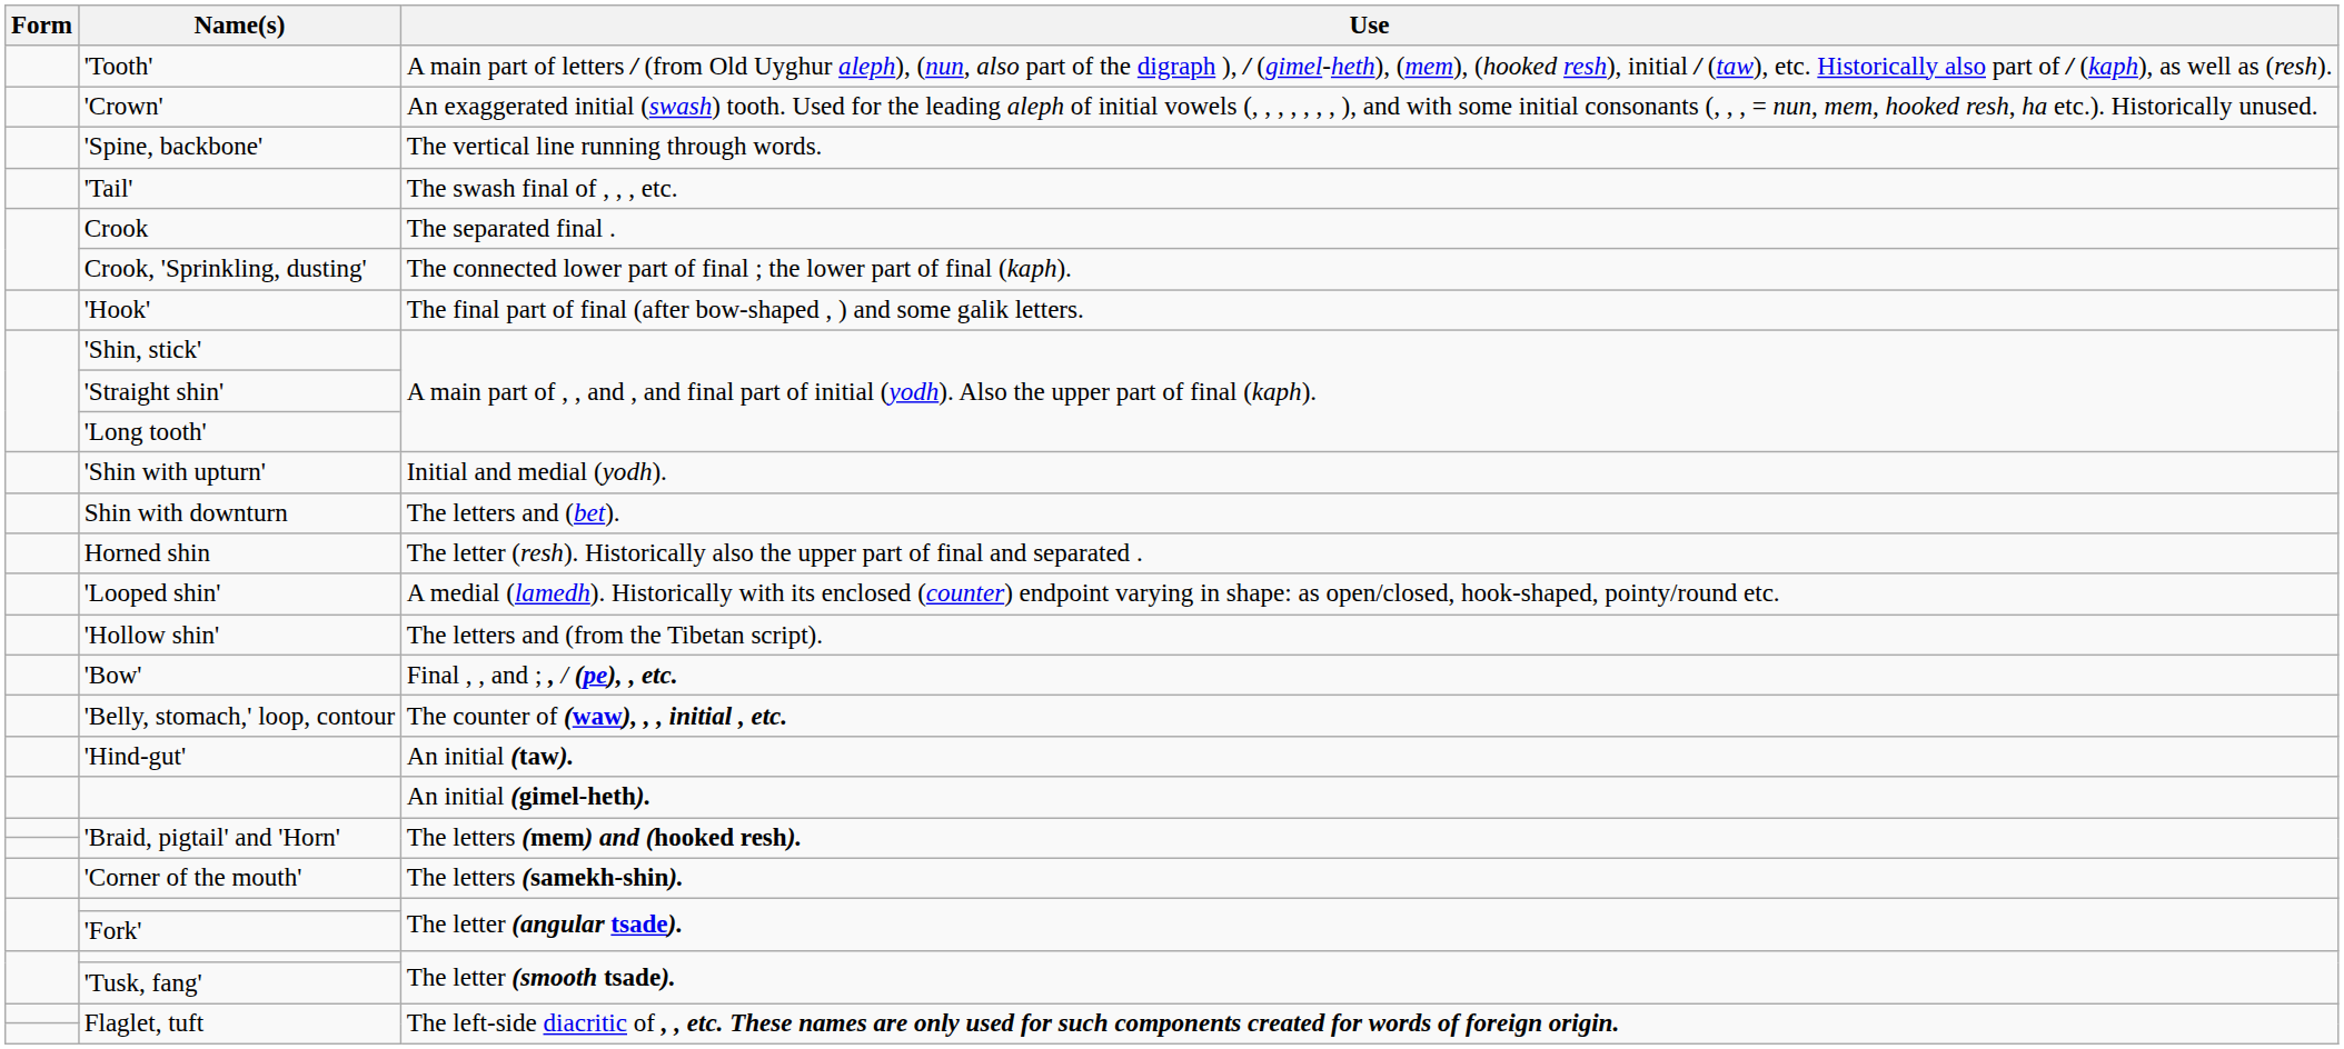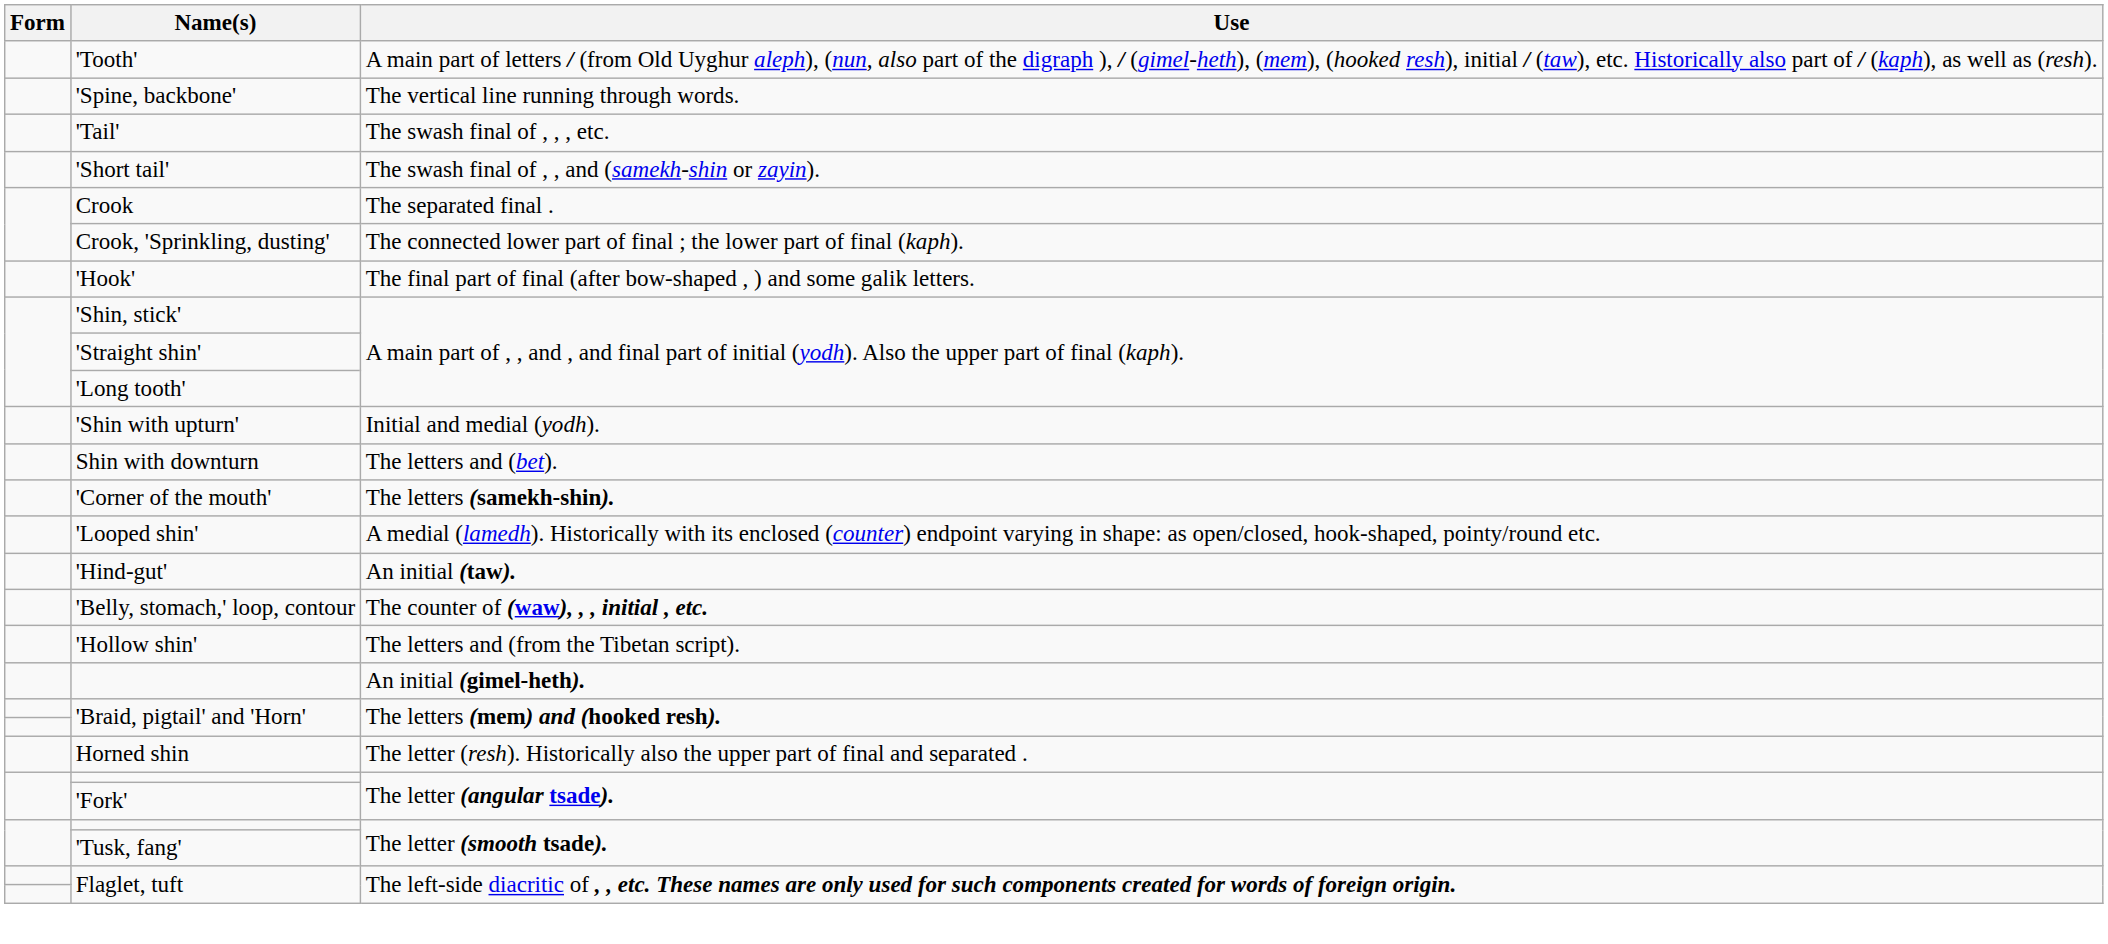- row: 'Crown' | An exaggerated initial (swash) tooth. Used for the leading aleph of initial vowels (, , , , , , , ), and with some initial consonants (, , , = nun, mem, hooked resh, ha etc.). Historically unused.
+ row: 'Short tail' | The swash final of , , and (samekh-shin or zayin).
rows swapped: Horned shin <-> 'Corner of the mouth'
rows swapped: 'Hollow shin' <-> 'Hind-gut'
- row: 'Bow' | Final , , and ; , / (pe), , etc.
